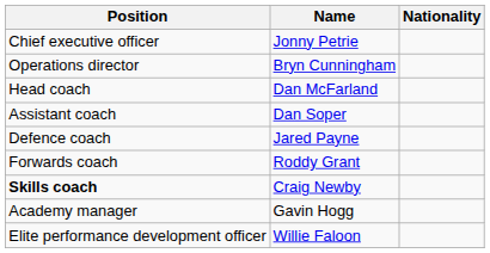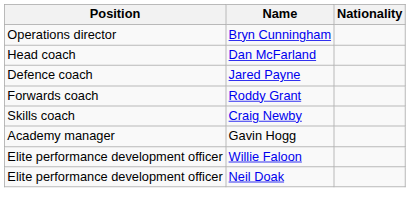- row: Chief executive officer | Jonny Petrie
- row: Assistant coach | Dan Soper
Craig Newby | Position: bold -> normal
+ row: Elite performance development officer | Neil Doak
